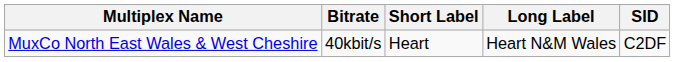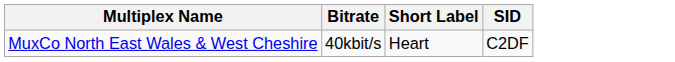- column: Long Label | Heart N&M Wales
